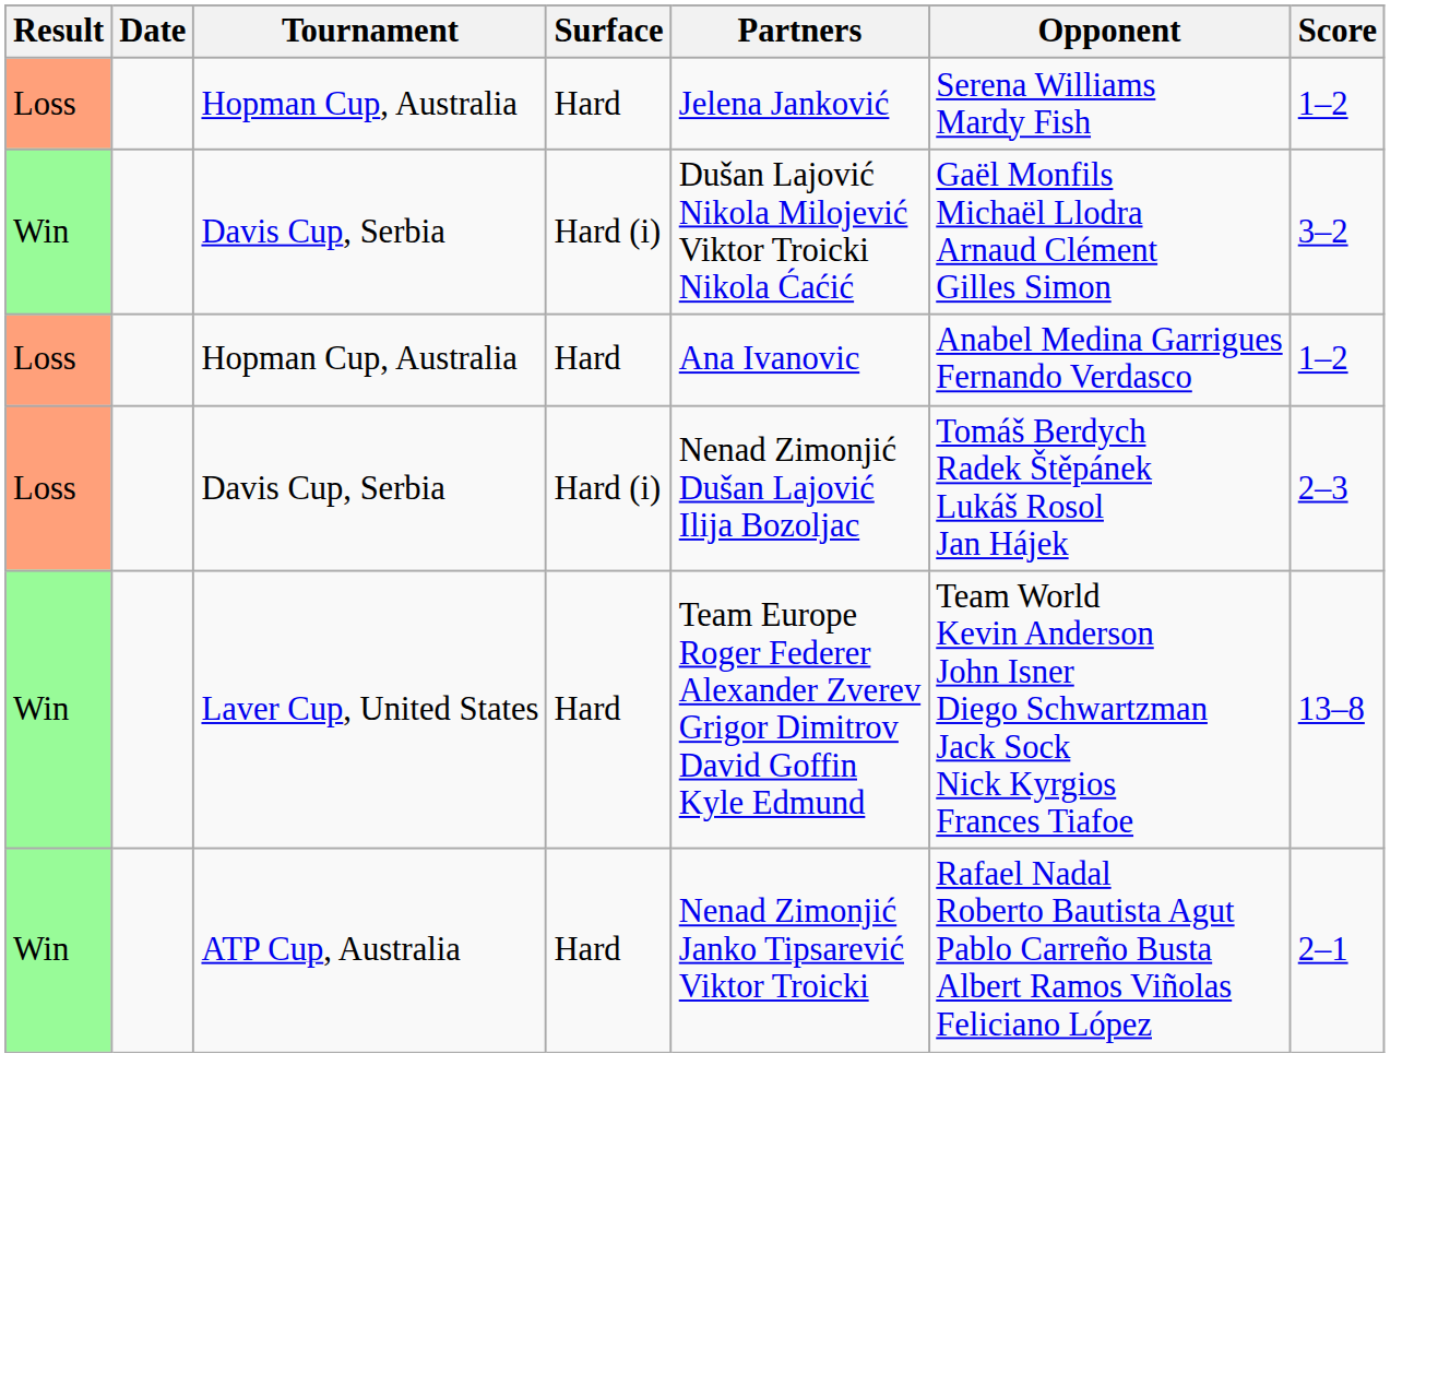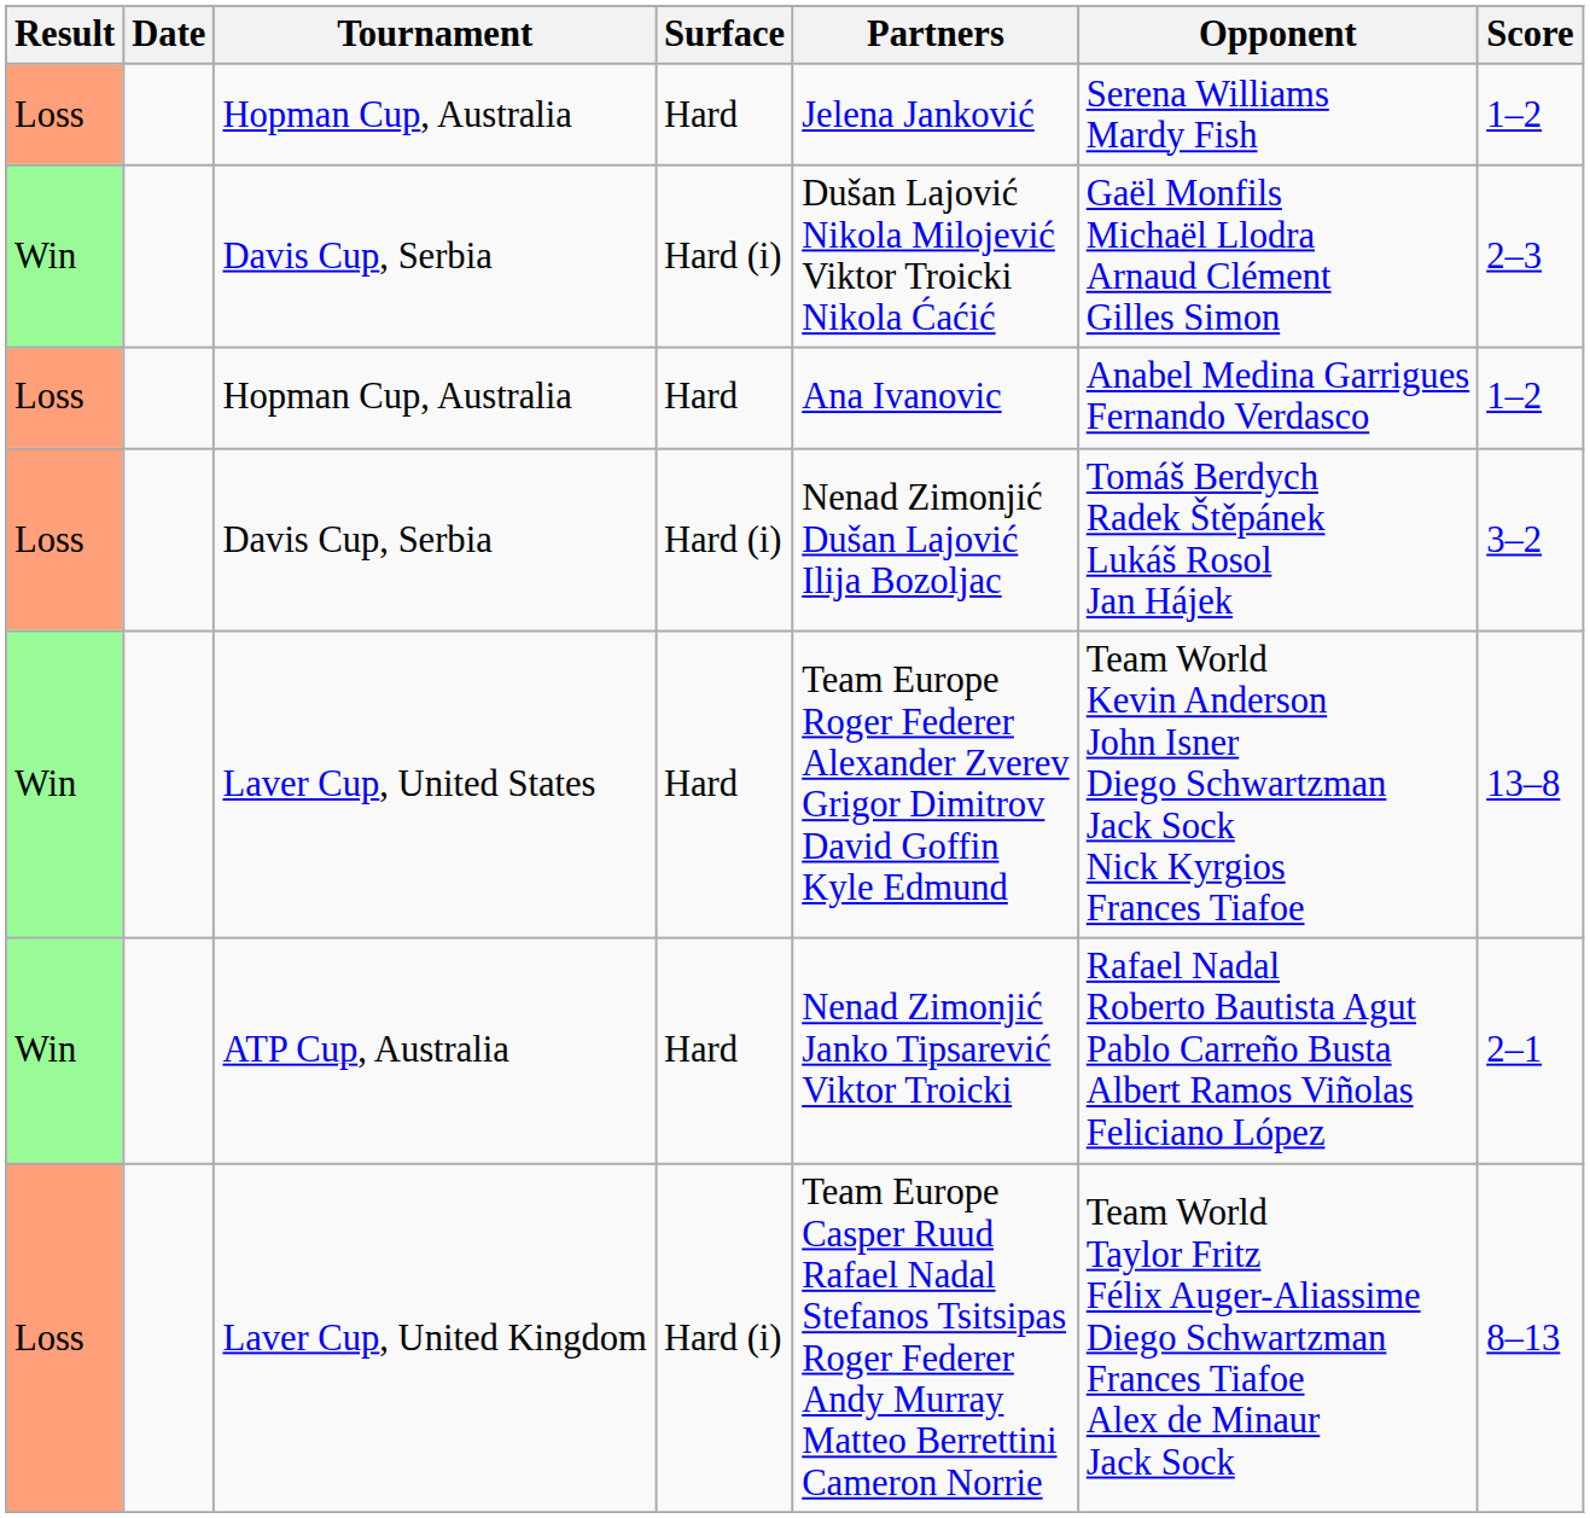Win / Davis Cup, Serbia | Score: 3–2 -> 2–3
Loss / Davis Cup, Serbia | Score: 2–3 -> 3–2
+ row: Loss | Laver Cup, United Kingdom | Hard (i) | Team Europe Casper Ruud Rafael Nadal Stefanos Tsitsipas Roger Federer Andy Murray Matteo Berrettini Cameron Norrie | Team World Taylor Fritz Félix Auger-Aliassime Diego Schwartzman Frances Tiafoe Alex de Minaur Jack Sock | 8–13
